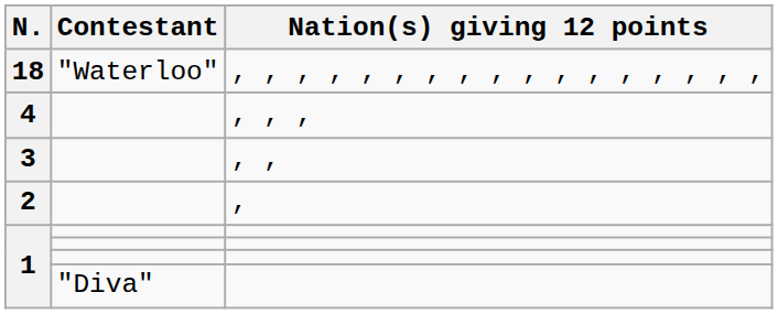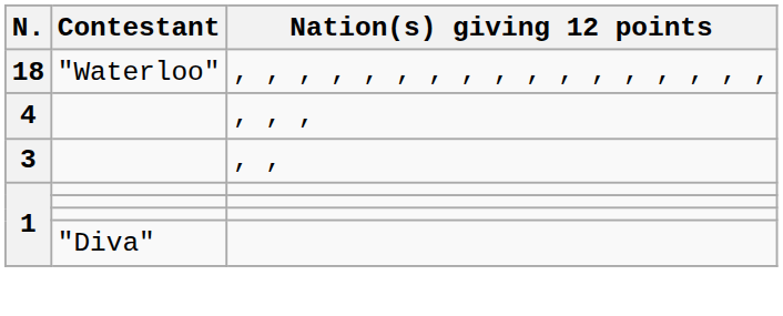- row: 2 | ,
